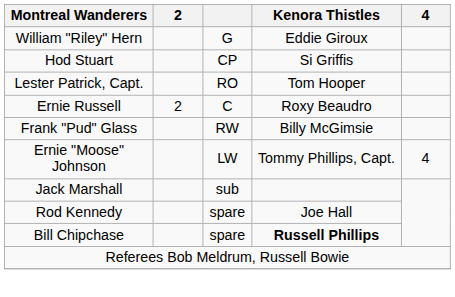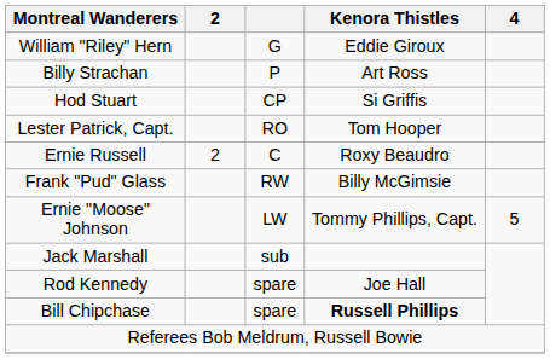+ row: Billy Strachan | P | Art Ross
Ernie "Moose" Johnson | 4: 4 -> 5
